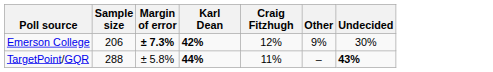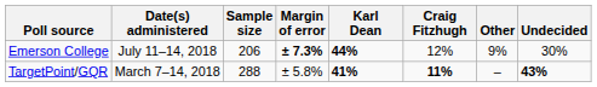+ column: Date(s) administered | July 11–14, 2018 | March 7–14, 2018
Emerson College | Karl Dean: 42% -> 44%
TargetPoint/GQR | Karl Dean: 44% -> 41%
TargetPoint/GQR | Craig Fitzhugh: normal -> bold
